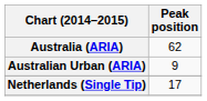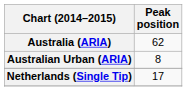Australian Urban (ARIA) | Peak position: 9 -> 8
